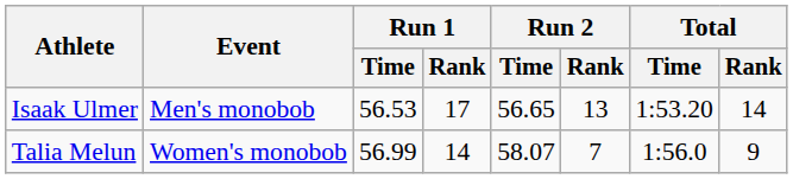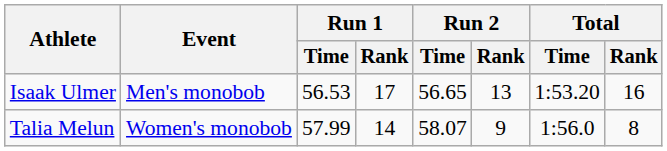Isaak Ulmer | Total / Rank: 14 -> 16
Talia Melun | Run 1 / Time: 56.99 -> 57.99
Talia Melun | Run 2 / Rank: 7 -> 9
Talia Melun | Total / Rank: 9 -> 8
